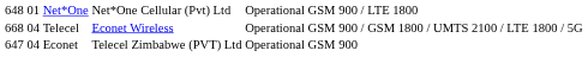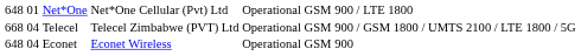Telecel | column 4: Econet Wireless -> Telecel Zimbabwe (PVT) Ltd
Econet | column 1: 647 -> 648
Econet | column 4: Telecel Zimbabwe (PVT) Ltd -> Econet Wireless
